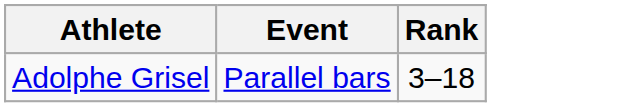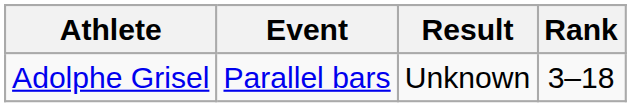+ column: Result | Unknown
